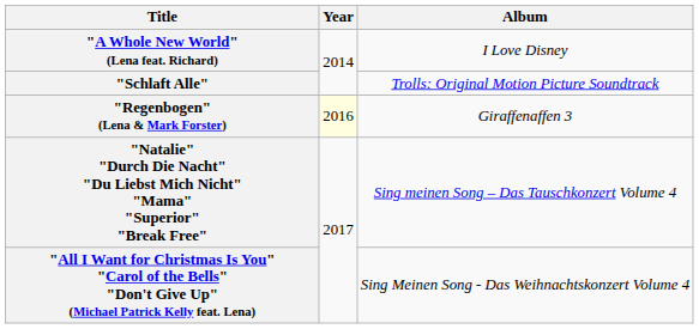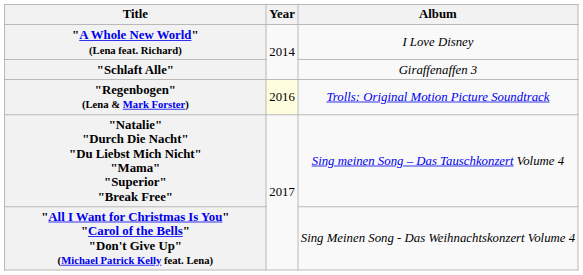"Schlaft Alle" | Album: Trolls: Original Motion Picture Soundtrack -> Giraffenaffen 3
"Regenbogen" (Lena & Mark Forster) | Album: Giraffenaffen 3 -> Trolls: Original Motion Picture Soundtrack
